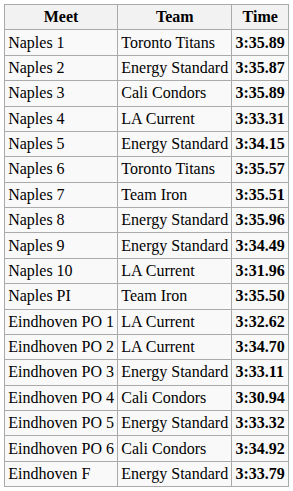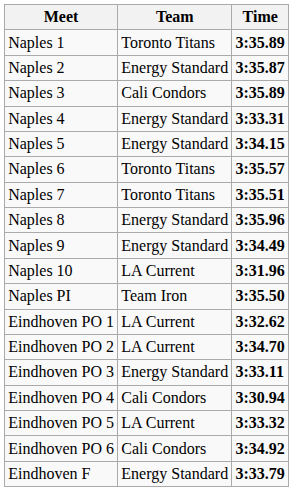Naples 4 | Team: LA Current -> Energy Standard
Naples 7 | Team: Team Iron -> Toronto Titans
Eindhoven PO 5 | Team: Energy Standard -> LA Current
